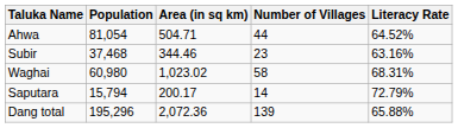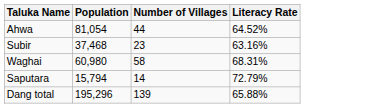- column: Area (in sq km) | 504.71 | 344.46 | 1,023.02 | 200.17 | 2,072.36
